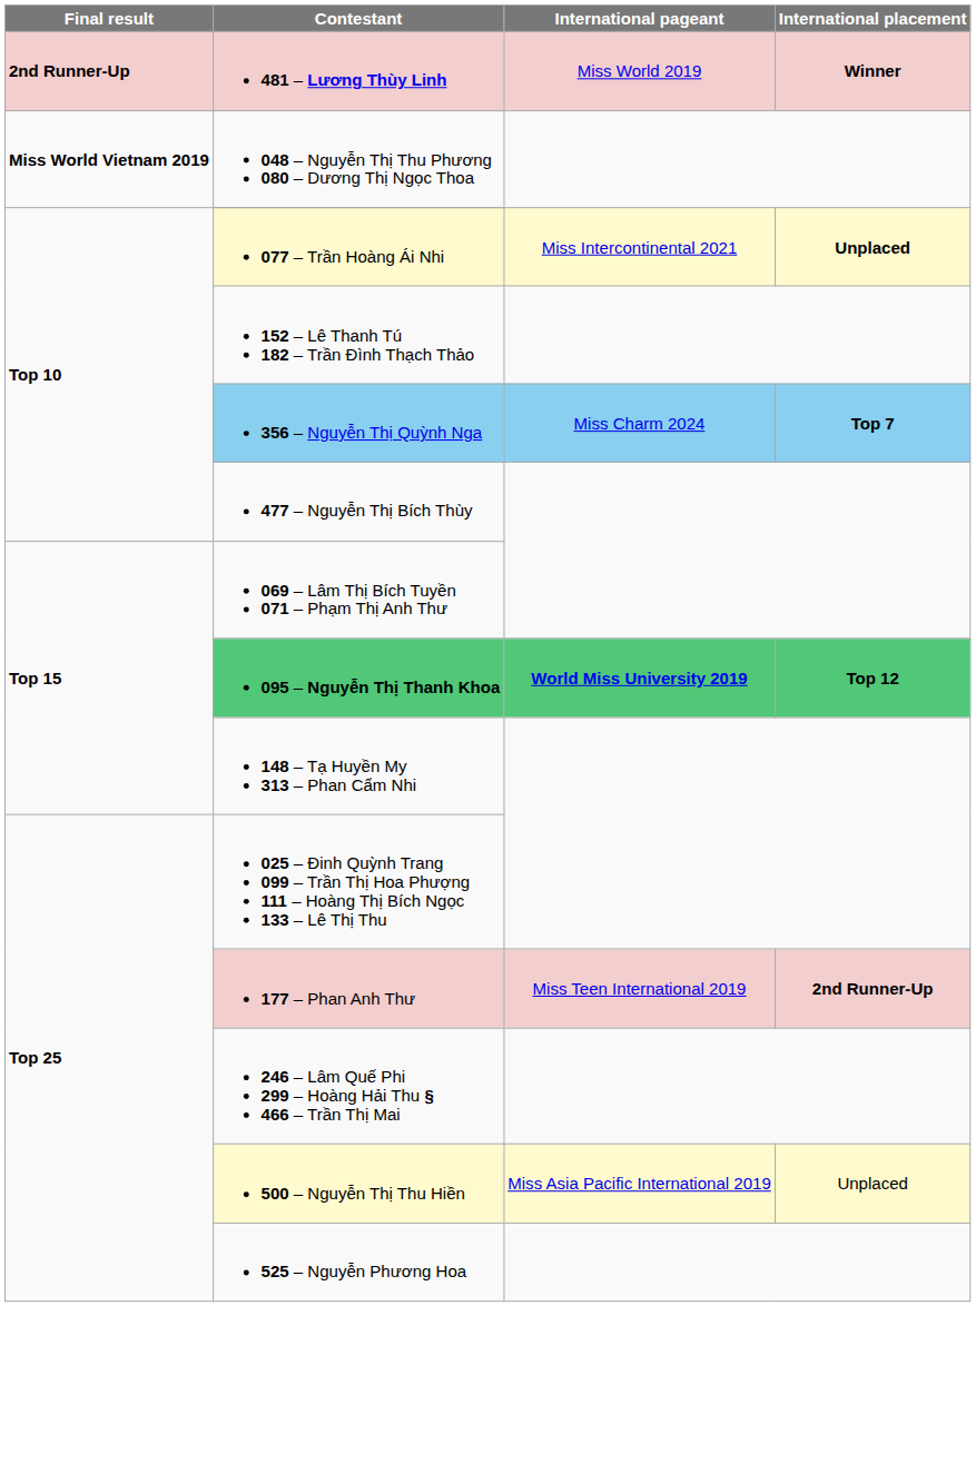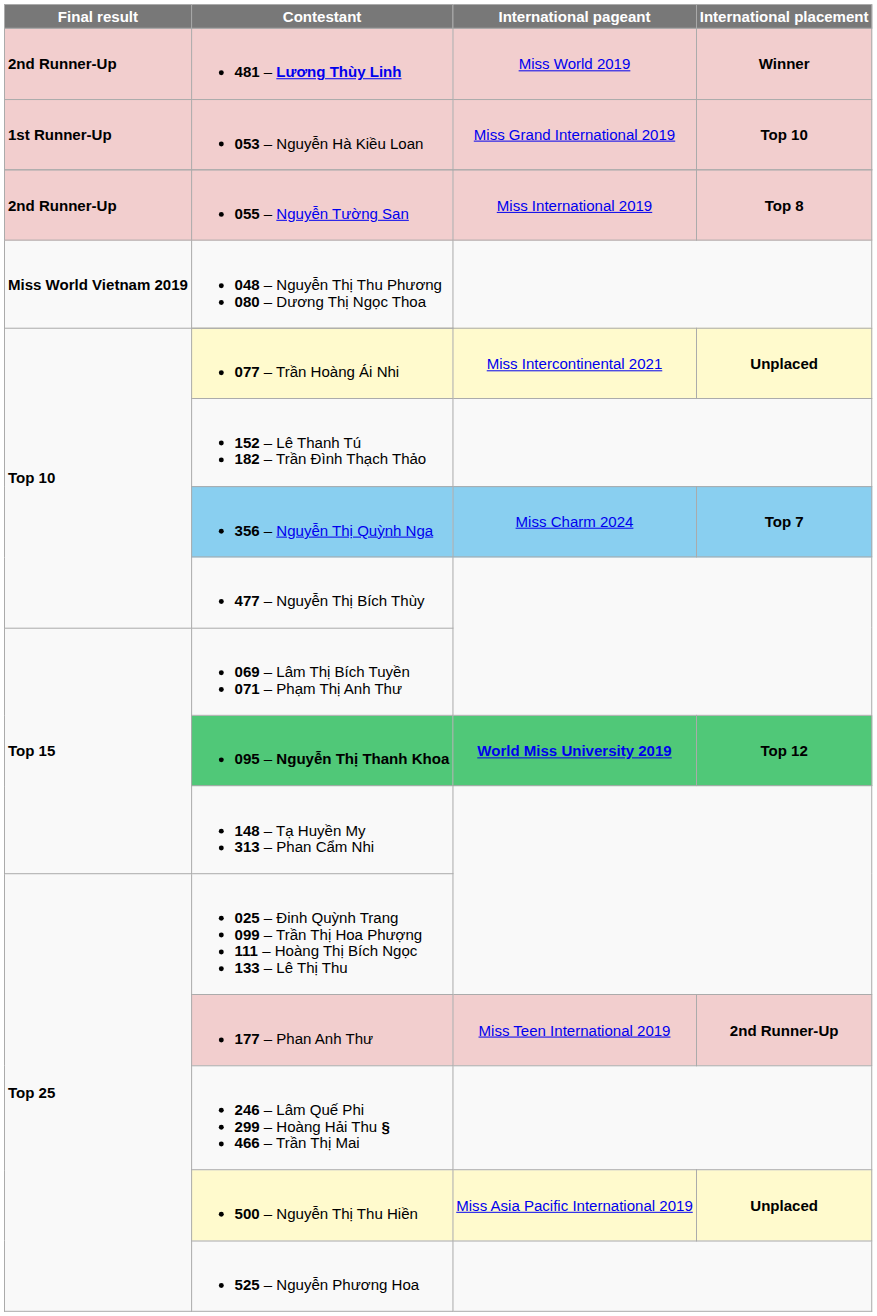+ row: 1st Runner-Up | 053 – Nguyễn Hà Kiều Loan | Miss Grand International 2019 | Top 10
+ row: 2nd Runner-Up | 055 – Nguyễn Tường San | Miss International 2019 | Top 8
500 – Nguyễn Thị Thu Hiền | International placement: normal -> bold
